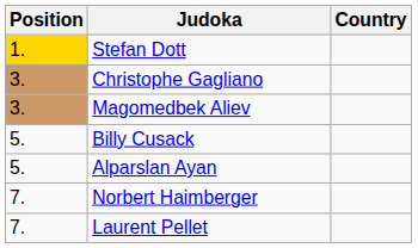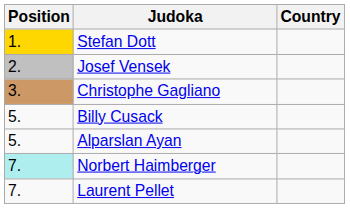+ row: 2. | Josef Vensek
- row: 3. | Magomedbek Aliev
Norbert Haimberger | Position: no background -> paleturquoise background
